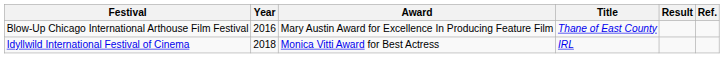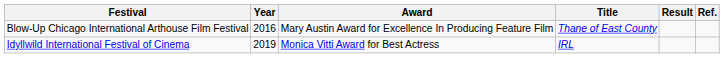Idyllwild International Festival of Cinema | Year: 2018 -> 2019
